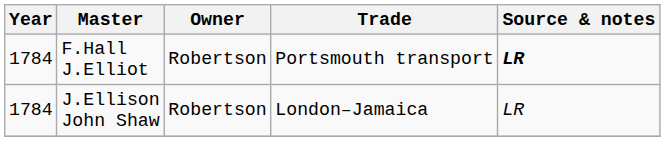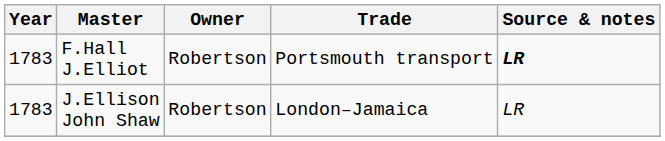F.Hall J.Elliot | Year: 1784 -> 1783
J.Ellison John Shaw | Year: 1784 -> 1783
